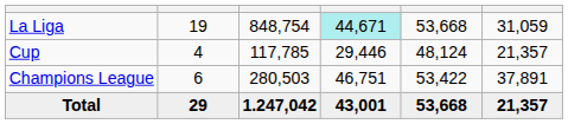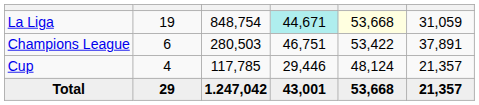La Liga | column 5: no background -> lightyellow background
rows swapped: Cup <-> Champions League
